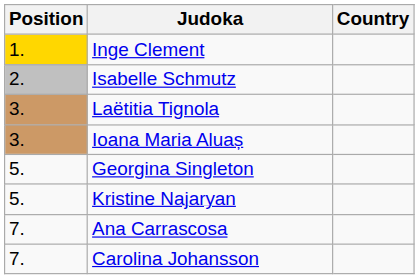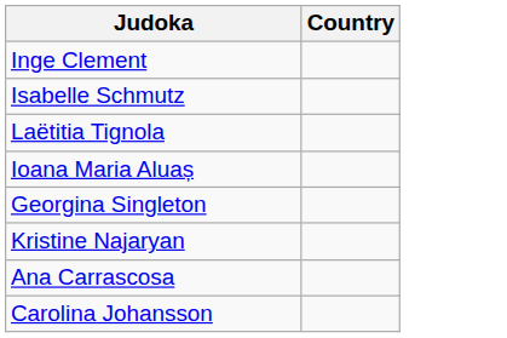- column: Position | 1. | 2. | 3. | 3. | 5. | 5. | 7. | 7.
